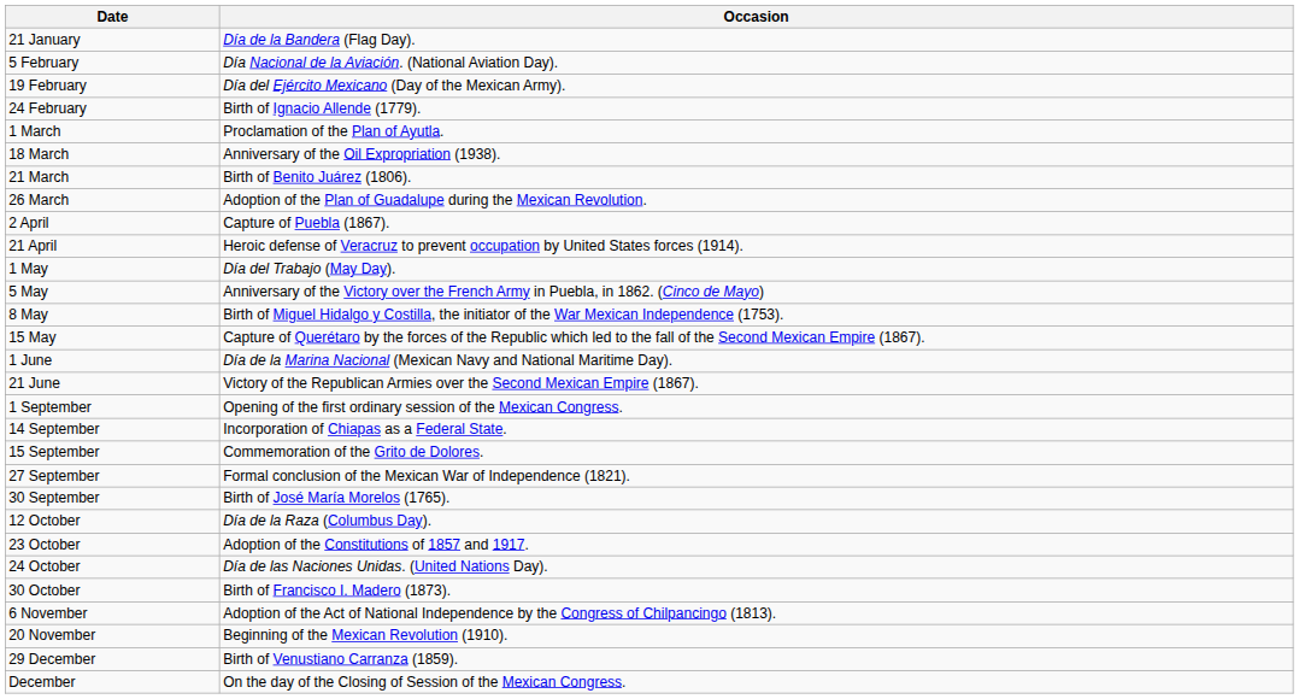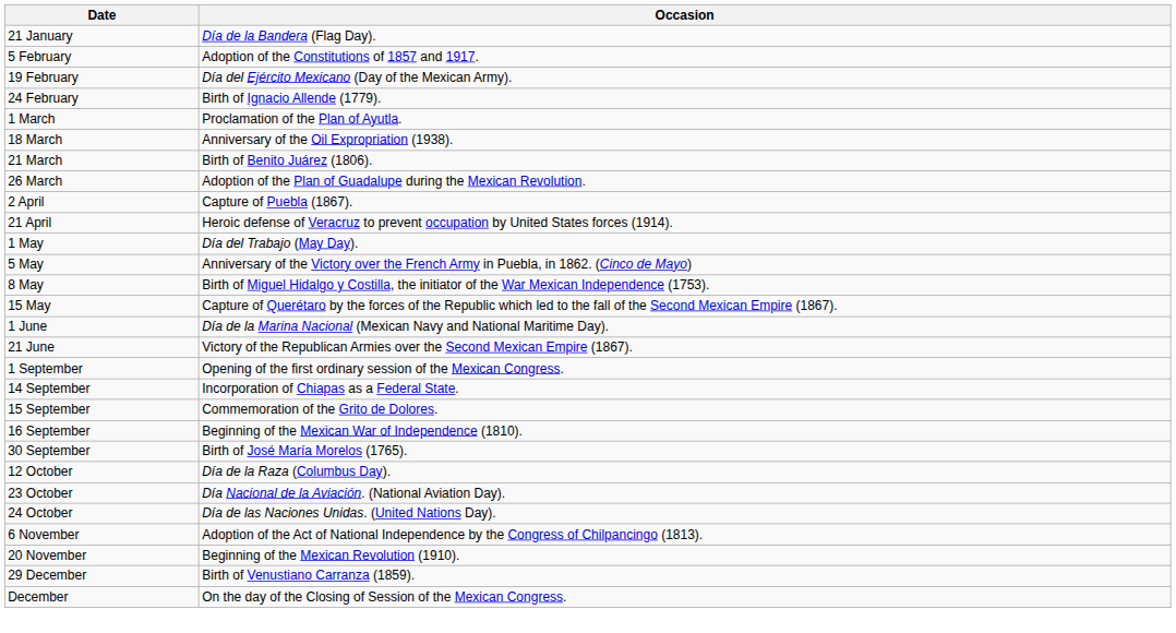5 February | Occasion: Día Nacional de la Aviación. (National Aviation Day). -> Adoption of the Constitutions of 1857 and 1917.
+ row: 16 September | Beginning of the Mexican War of Independence (1810).
- row: 27 September | Formal conclusion of the Mexican War of Independence (1821).
23 October | Occasion: Adoption of the Constitutions of 1857 and 1917. -> Día Nacional de la Aviación. (National Aviation Day).
- row: 30 October | Birth of Francisco I. Madero (1873).
